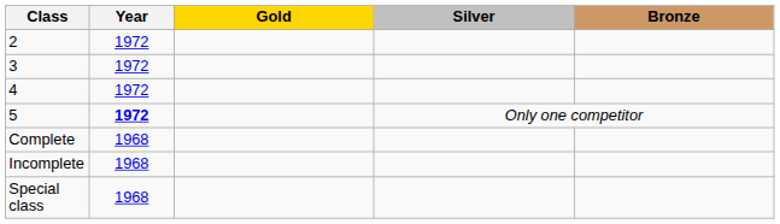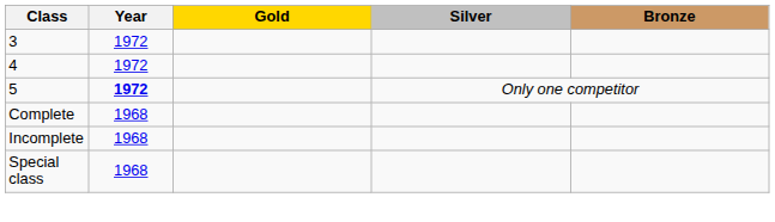- row: 2 | 1972
